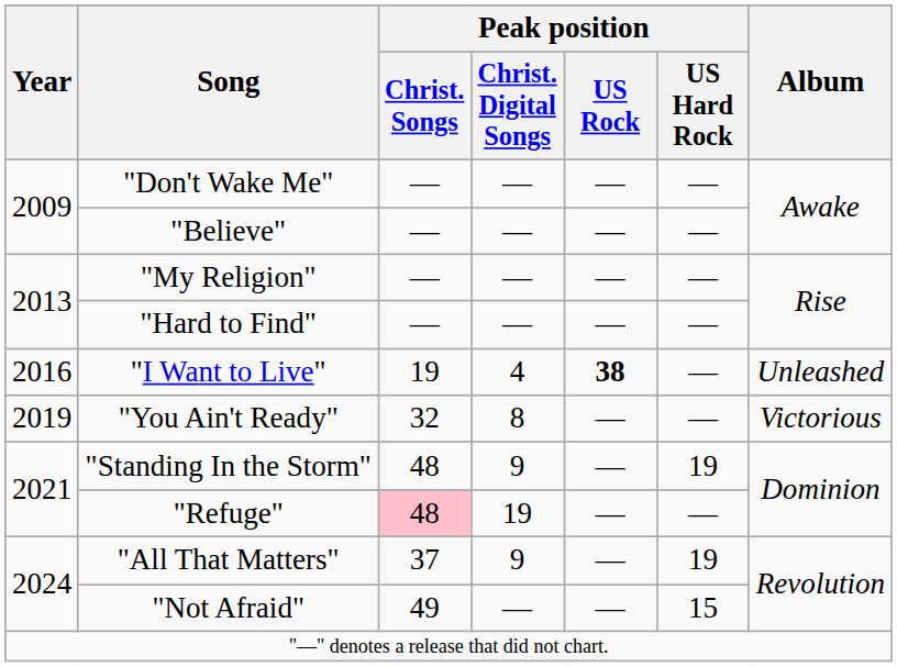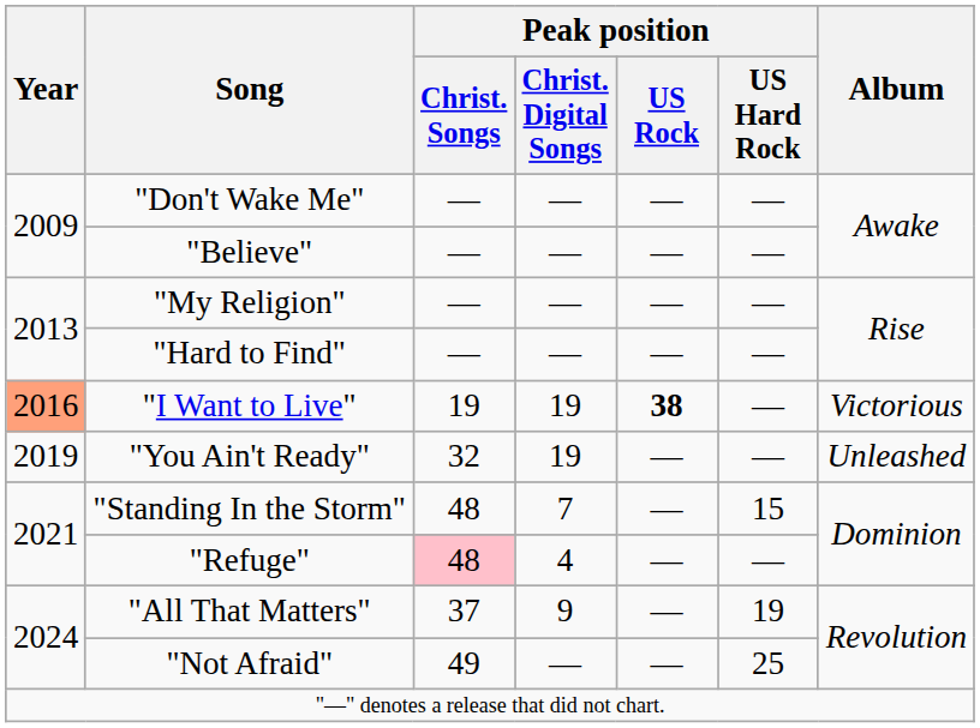"I Want to Live" | Year: no background -> lightsalmon background
"I Want to Live" | Peak position / Christ. Digital Songs: 4 -> 19
"I Want to Live" | Album: Unleashed -> Victorious
"You Ain't Ready" | Peak position / Christ. Digital Songs: 8 -> 19
"You Ain't Ready" | Album: Victorious -> Unleashed
"Standing In the Storm" | Peak position / Christ. Digital Songs: 9 -> 7
"Standing In the Storm" | Peak position / US Hard Rock: 19 -> 15
"Refuge" | Peak position / Christ. Digital Songs: 19 -> 4
"Not Afraid" | Peak position / US Hard Rock: 15 -> 25
